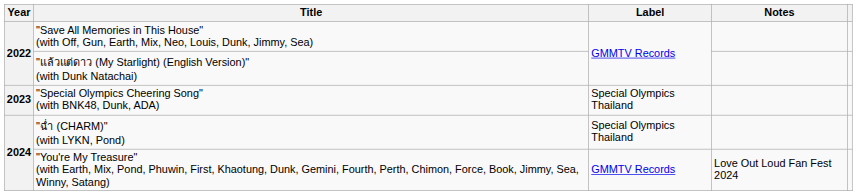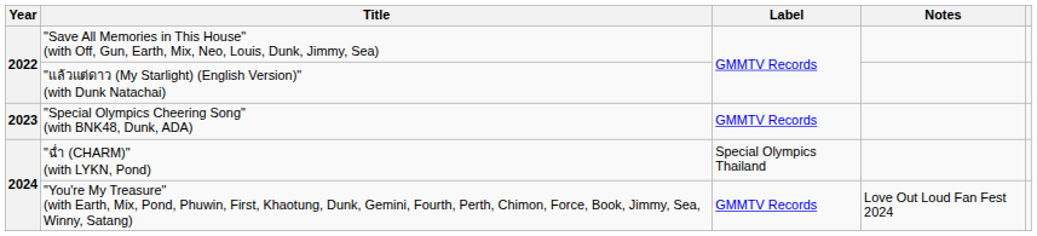"Special Olympics Cheering Song" (with BNK48, Dunk, ADA) | Label: Special Olympics Thailand -> GMMTV Records
